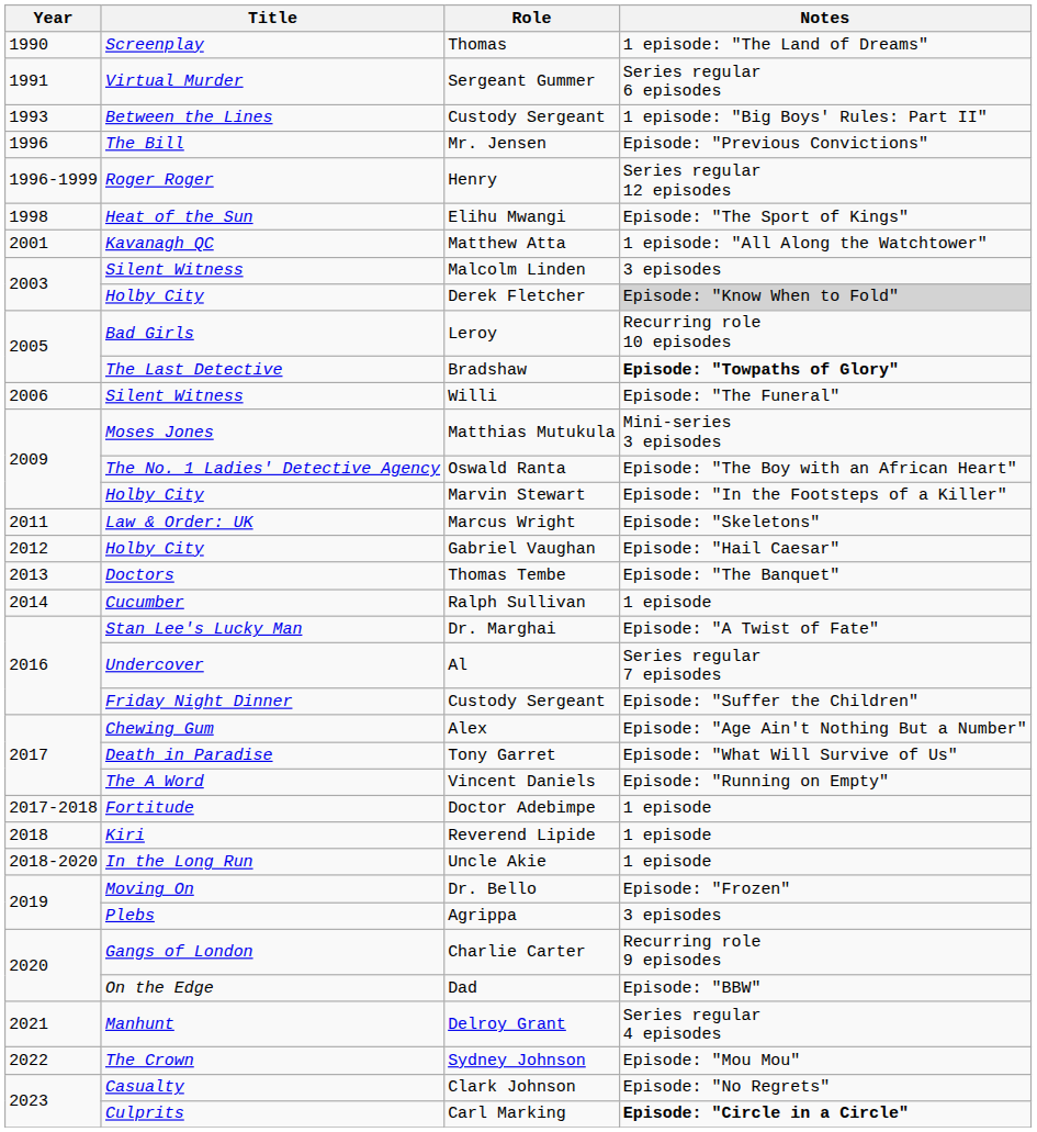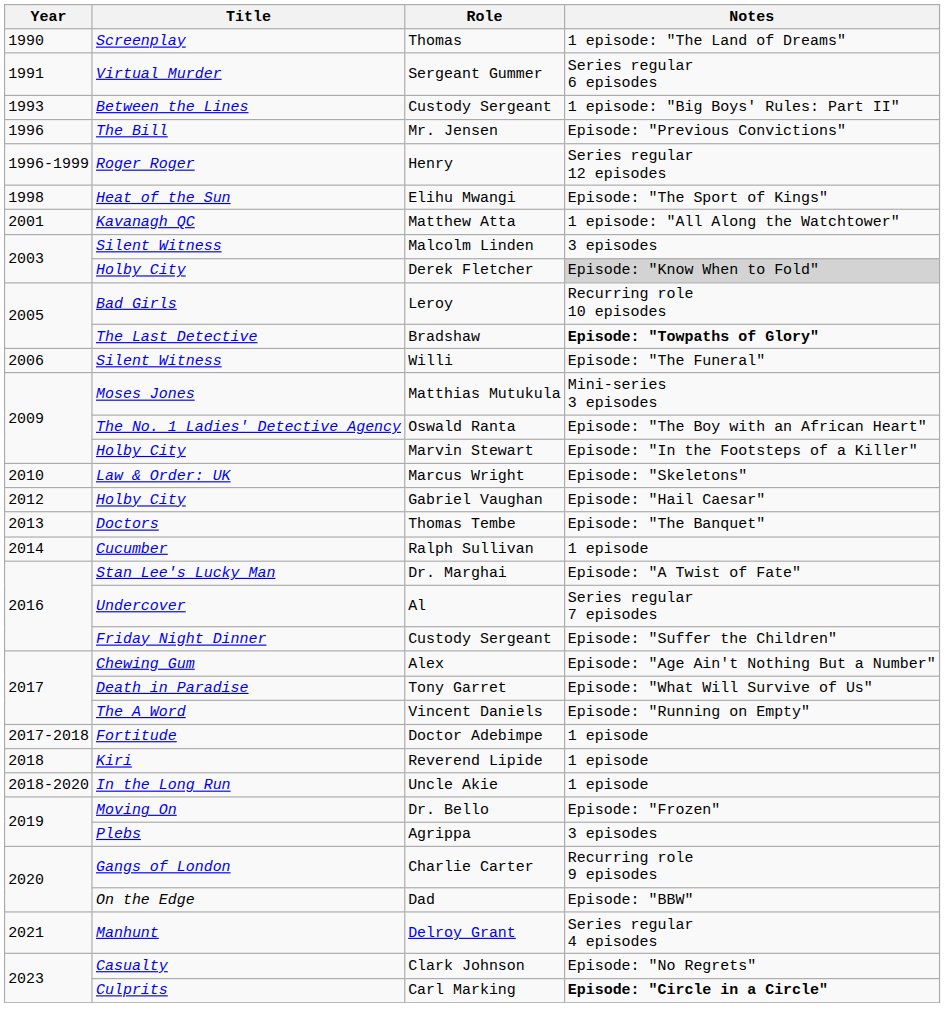Marcus Wright | Year: 2011 -> 2010
- row: 2022 | The Crown | Sydney Johnson | Episode: "Mou Mou"
